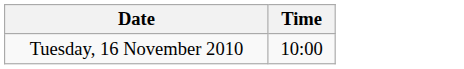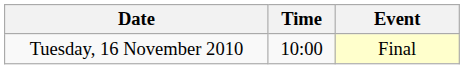+ column: Event | Final
